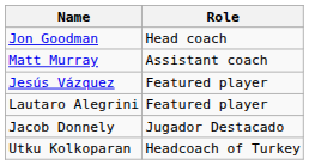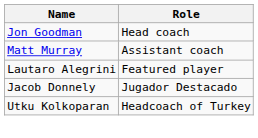- row: Jesús Vázquez | Featured player
